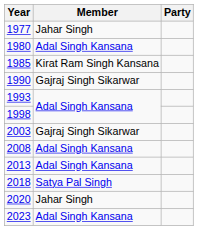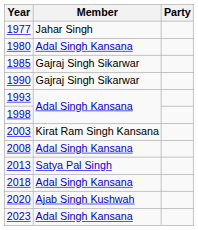1985 | Member: Kirat Ram Singh Kansana -> Gajraj Singh Sikarwar
2003 | Member: Gajraj Singh Sikarwar -> Kirat Ram Singh Kansana
2013 | Member: Adal Singh Kansana -> Satya Pal Singh
2018 | Member: Satya Pal Singh -> Adal Singh Kansana
2020 | Member: Jahar Singh -> Ajab Singh Kushwah
